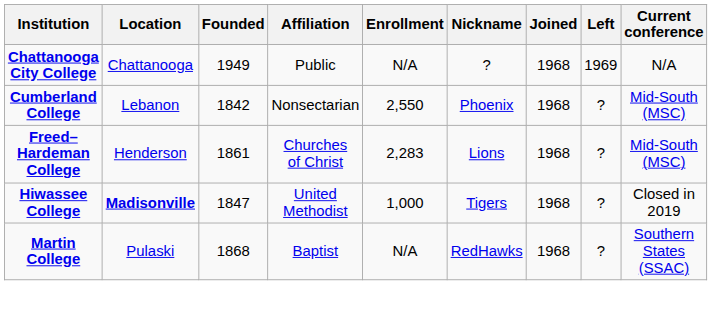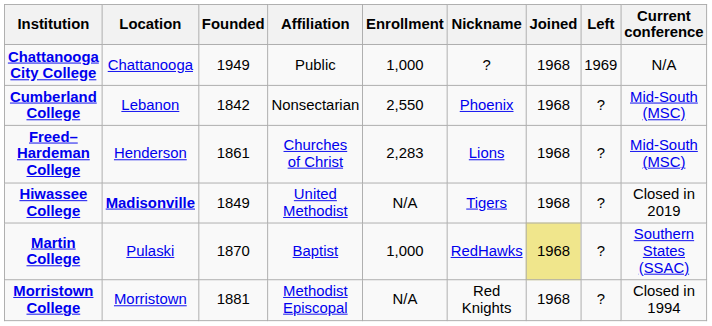Chattanooga City College | Enrollment: N/A -> 1,000
Hiwassee College | Founded: 1847 -> 1849
Hiwassee College | Enrollment: 1,000 -> N/A
Martin College | Founded: 1868 -> 1870
Martin College | Enrollment: N/A -> 1,000
Martin College | Joined: no background -> khaki background
+ row: Morristown College | Morristown | 1881 | Methodist Episcopal | N/A | Red Knights | 1968 | ? | Closed in 1994
